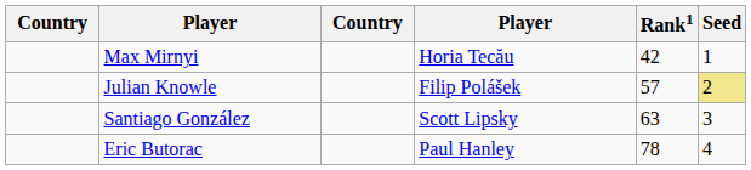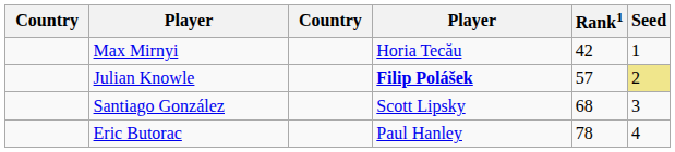Julian Knowle | column 4: normal -> bold
Santiago González | Rank1: 63 -> 68
